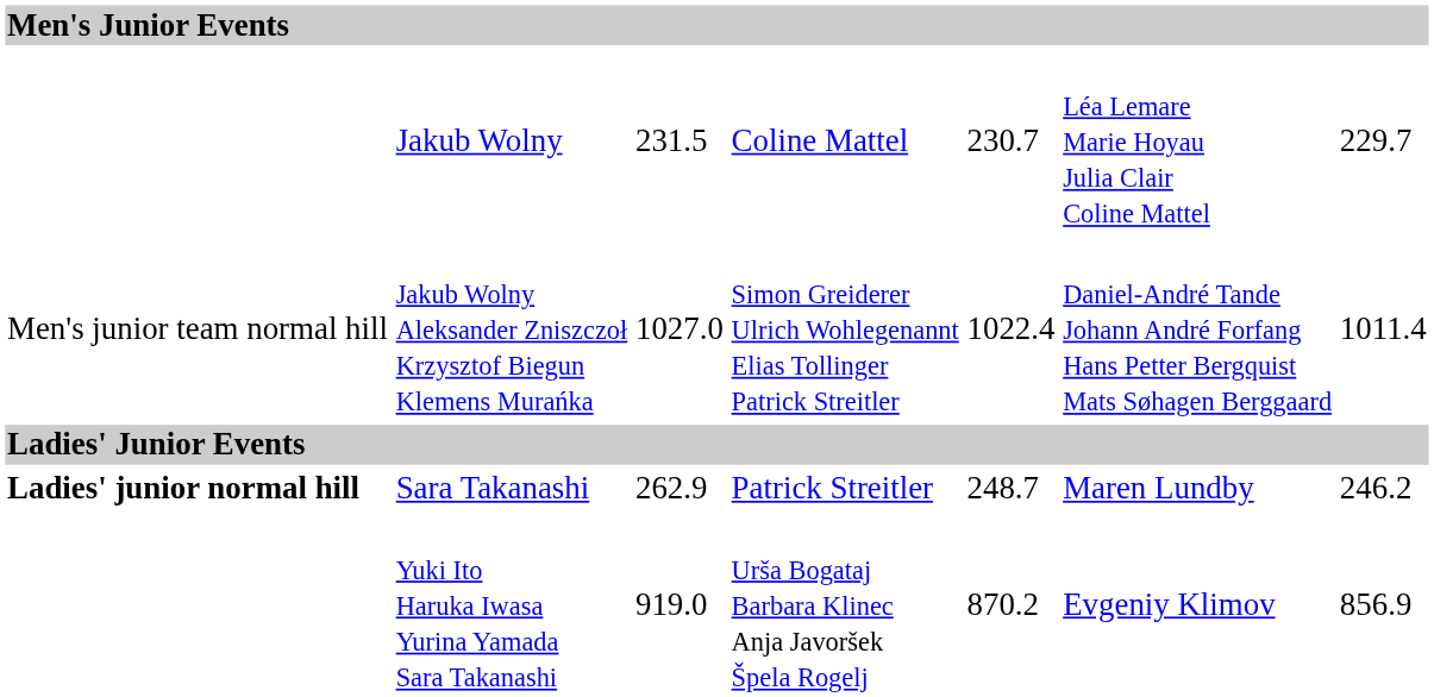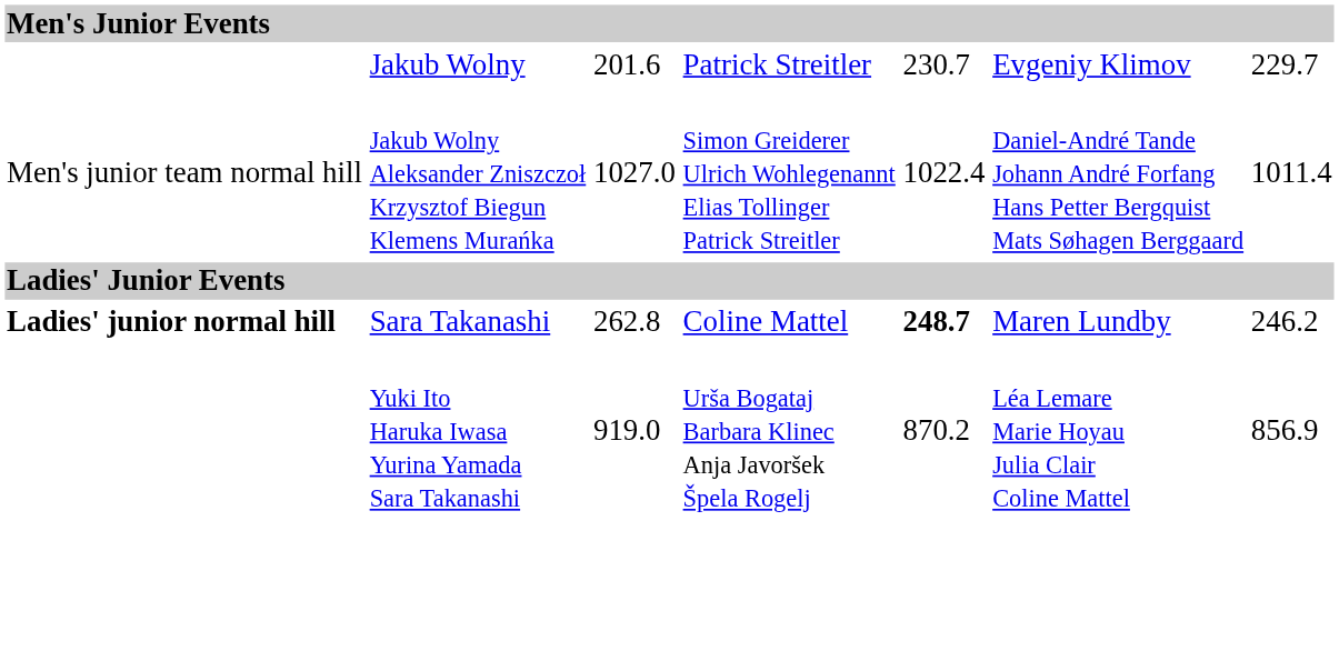Jakub Wolny | column 3: 231.5 -> 201.6
Jakub Wolny | column 4: Coline Mattel -> Patrick Streitler
Jakub Wolny | column 6: Léa Lemare Marie Hoyau Julia Clair Coline Mattel -> Evgeniy Klimov
Sara Takanashi | column 3: 262.9 -> 262.8
Sara Takanashi | column 4: Patrick Streitler -> Coline Mattel
Sara Takanashi | column 5: normal -> bold
Yuki Ito Haruka Iwasa Yurina Yamada Sara Takanashi | column 6: Evgeniy Klimov -> Léa Lemare Marie Hoyau Julia Clair Coline Mattel
